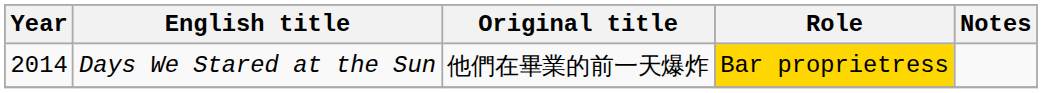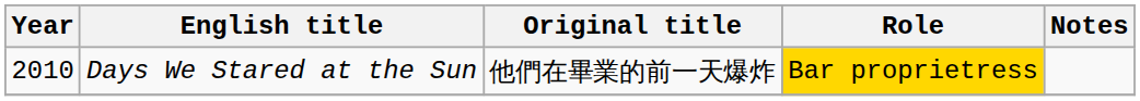Days We Stared at the Sun | Year: 2014 -> 2010
